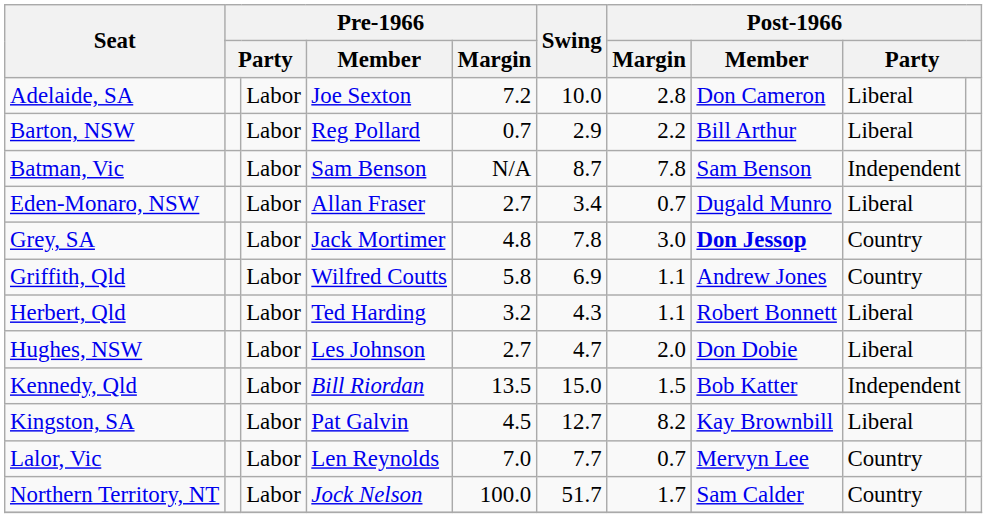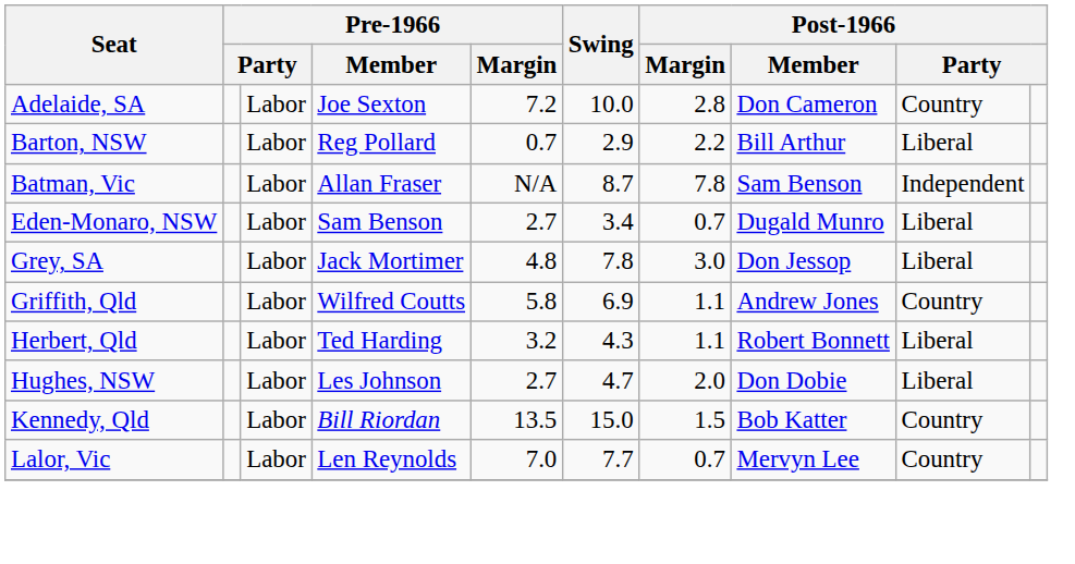Adelaide, SA | column 9: Liberal -> Country
Batman, Vic | Pre-1966 / Member: Sam Benson -> Allan Fraser
Eden-Monaro, NSW | Pre-1966 / Member: Allan Fraser -> Sam Benson
Grey, SA | Post-1966 / Member: bold -> normal
Grey, SA | column 9: Country -> Liberal
Kennedy, Qld | column 9: Independent -> Country
- row: Kingston, SA | Labor | Pat Galvin | 4.5 | 12.7 | 8.2 | Kay Brownbill | Liberal
- row: Northern Territory, NT | Labor | Jock Nelson | 100.0 | 51.7 | 1.7 | Sam Calder | Country
